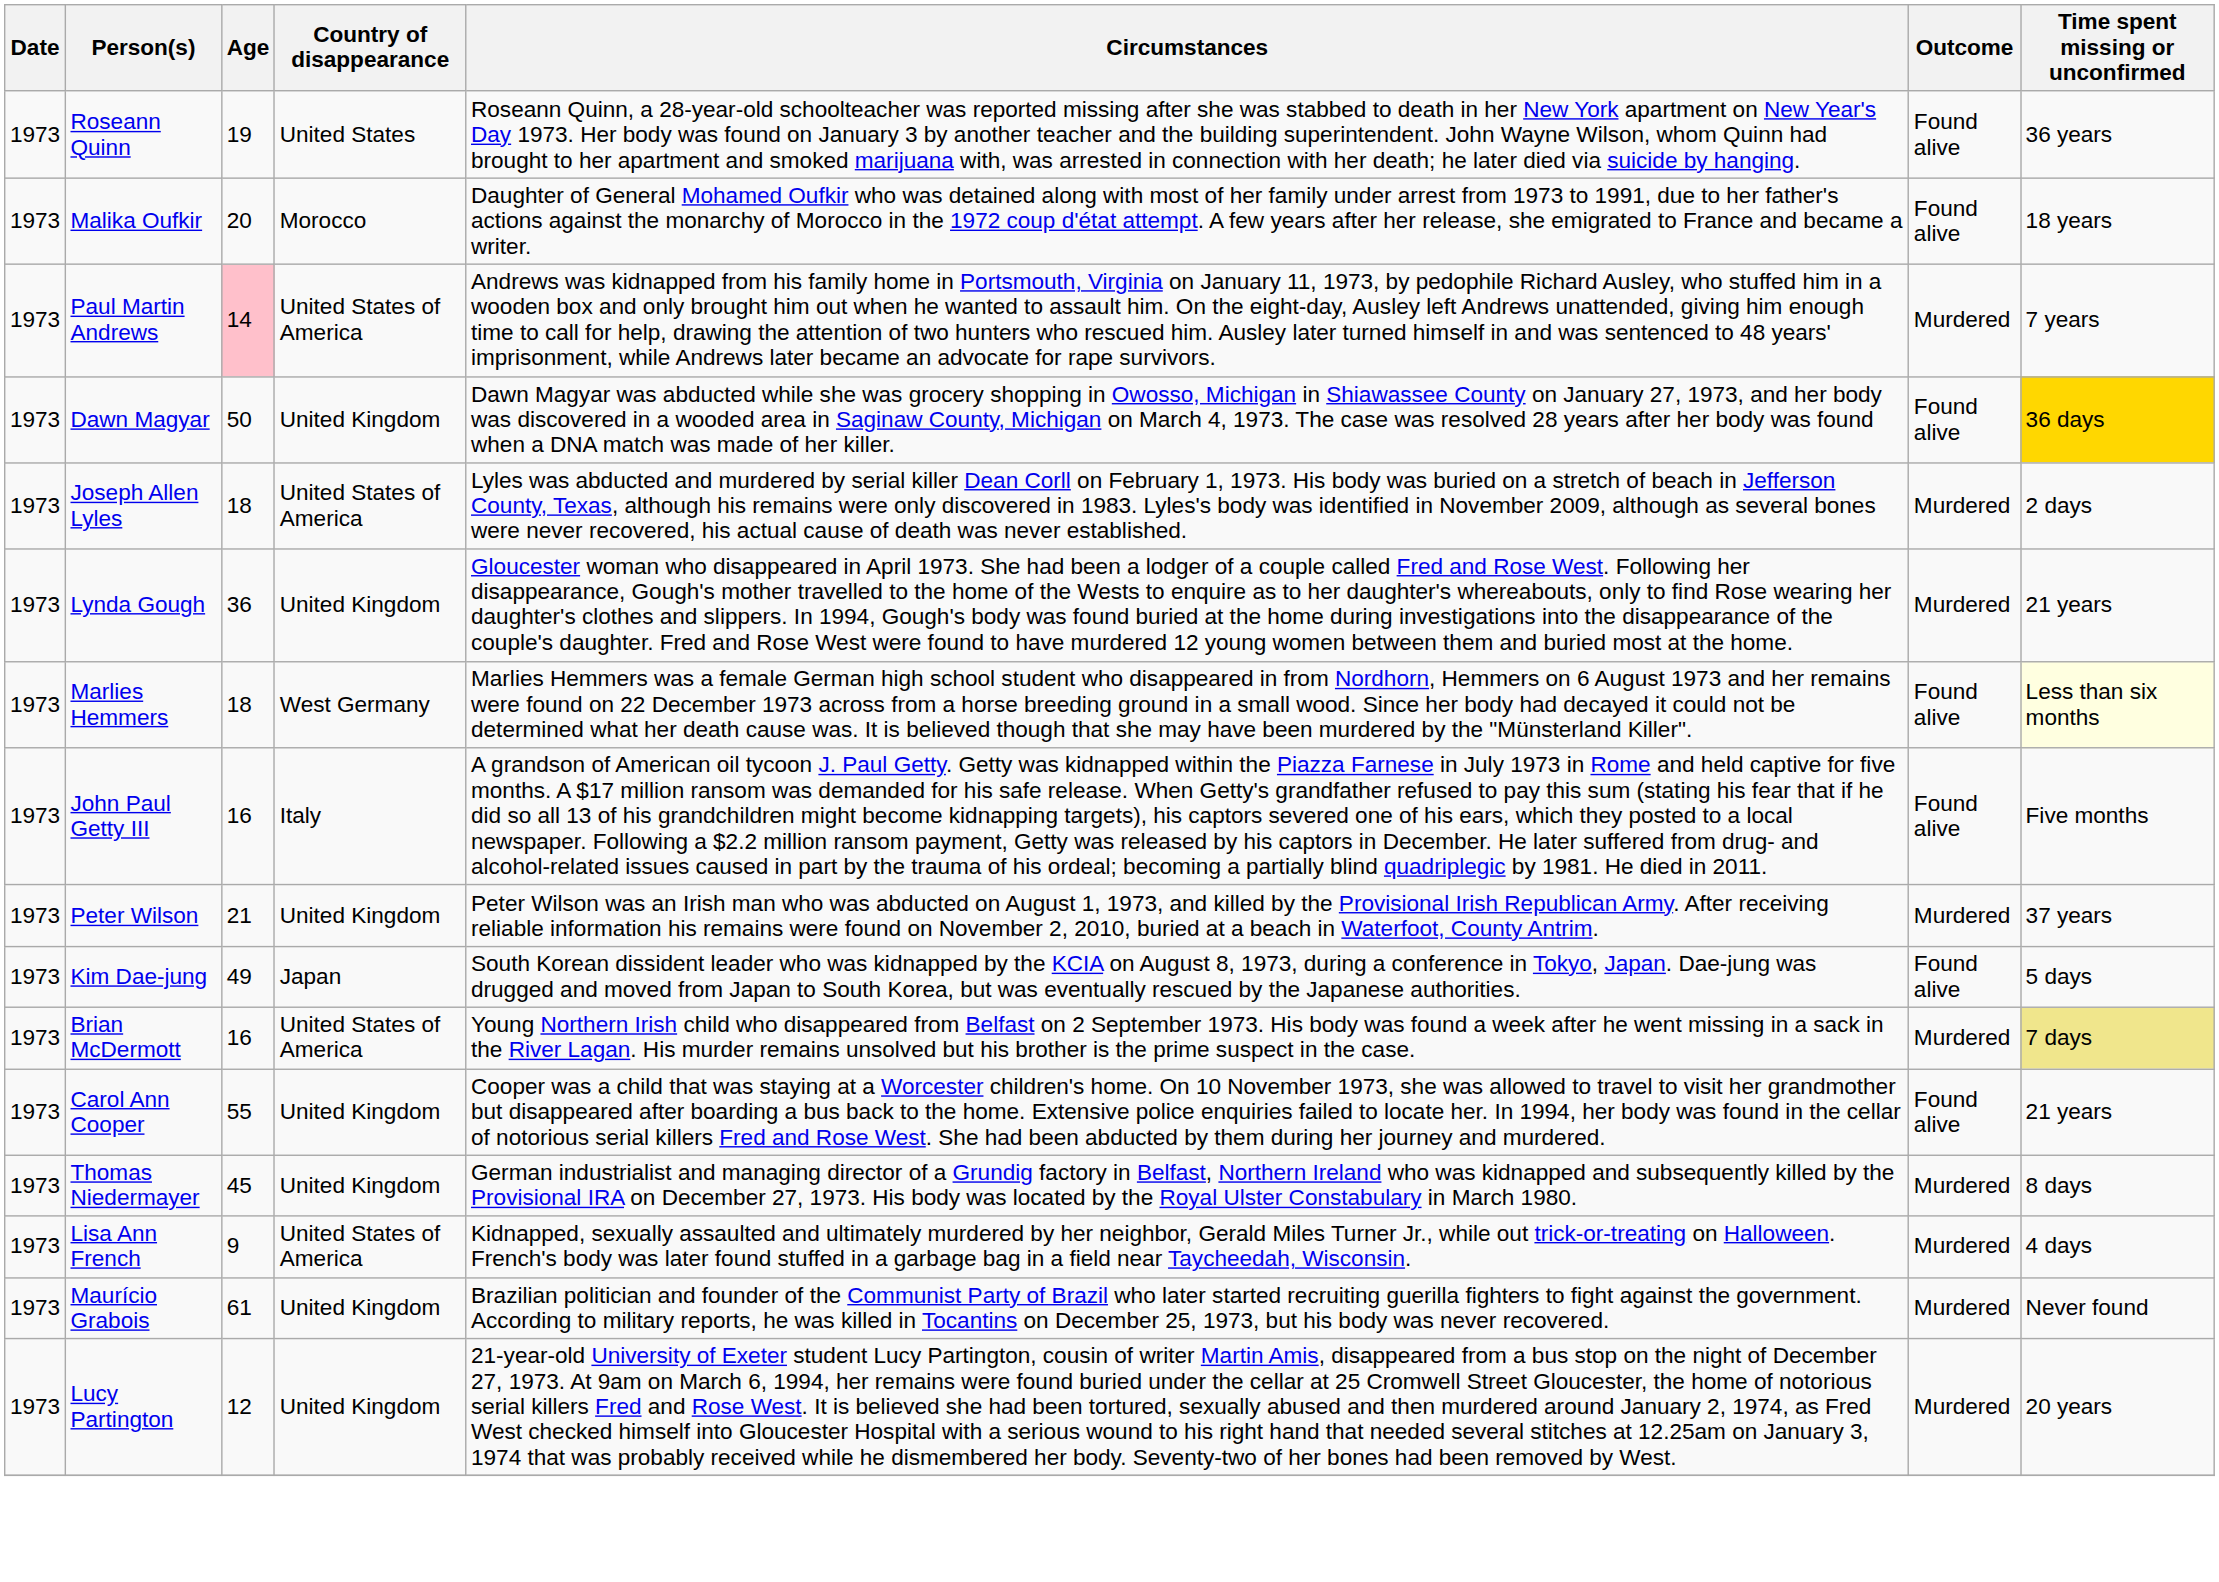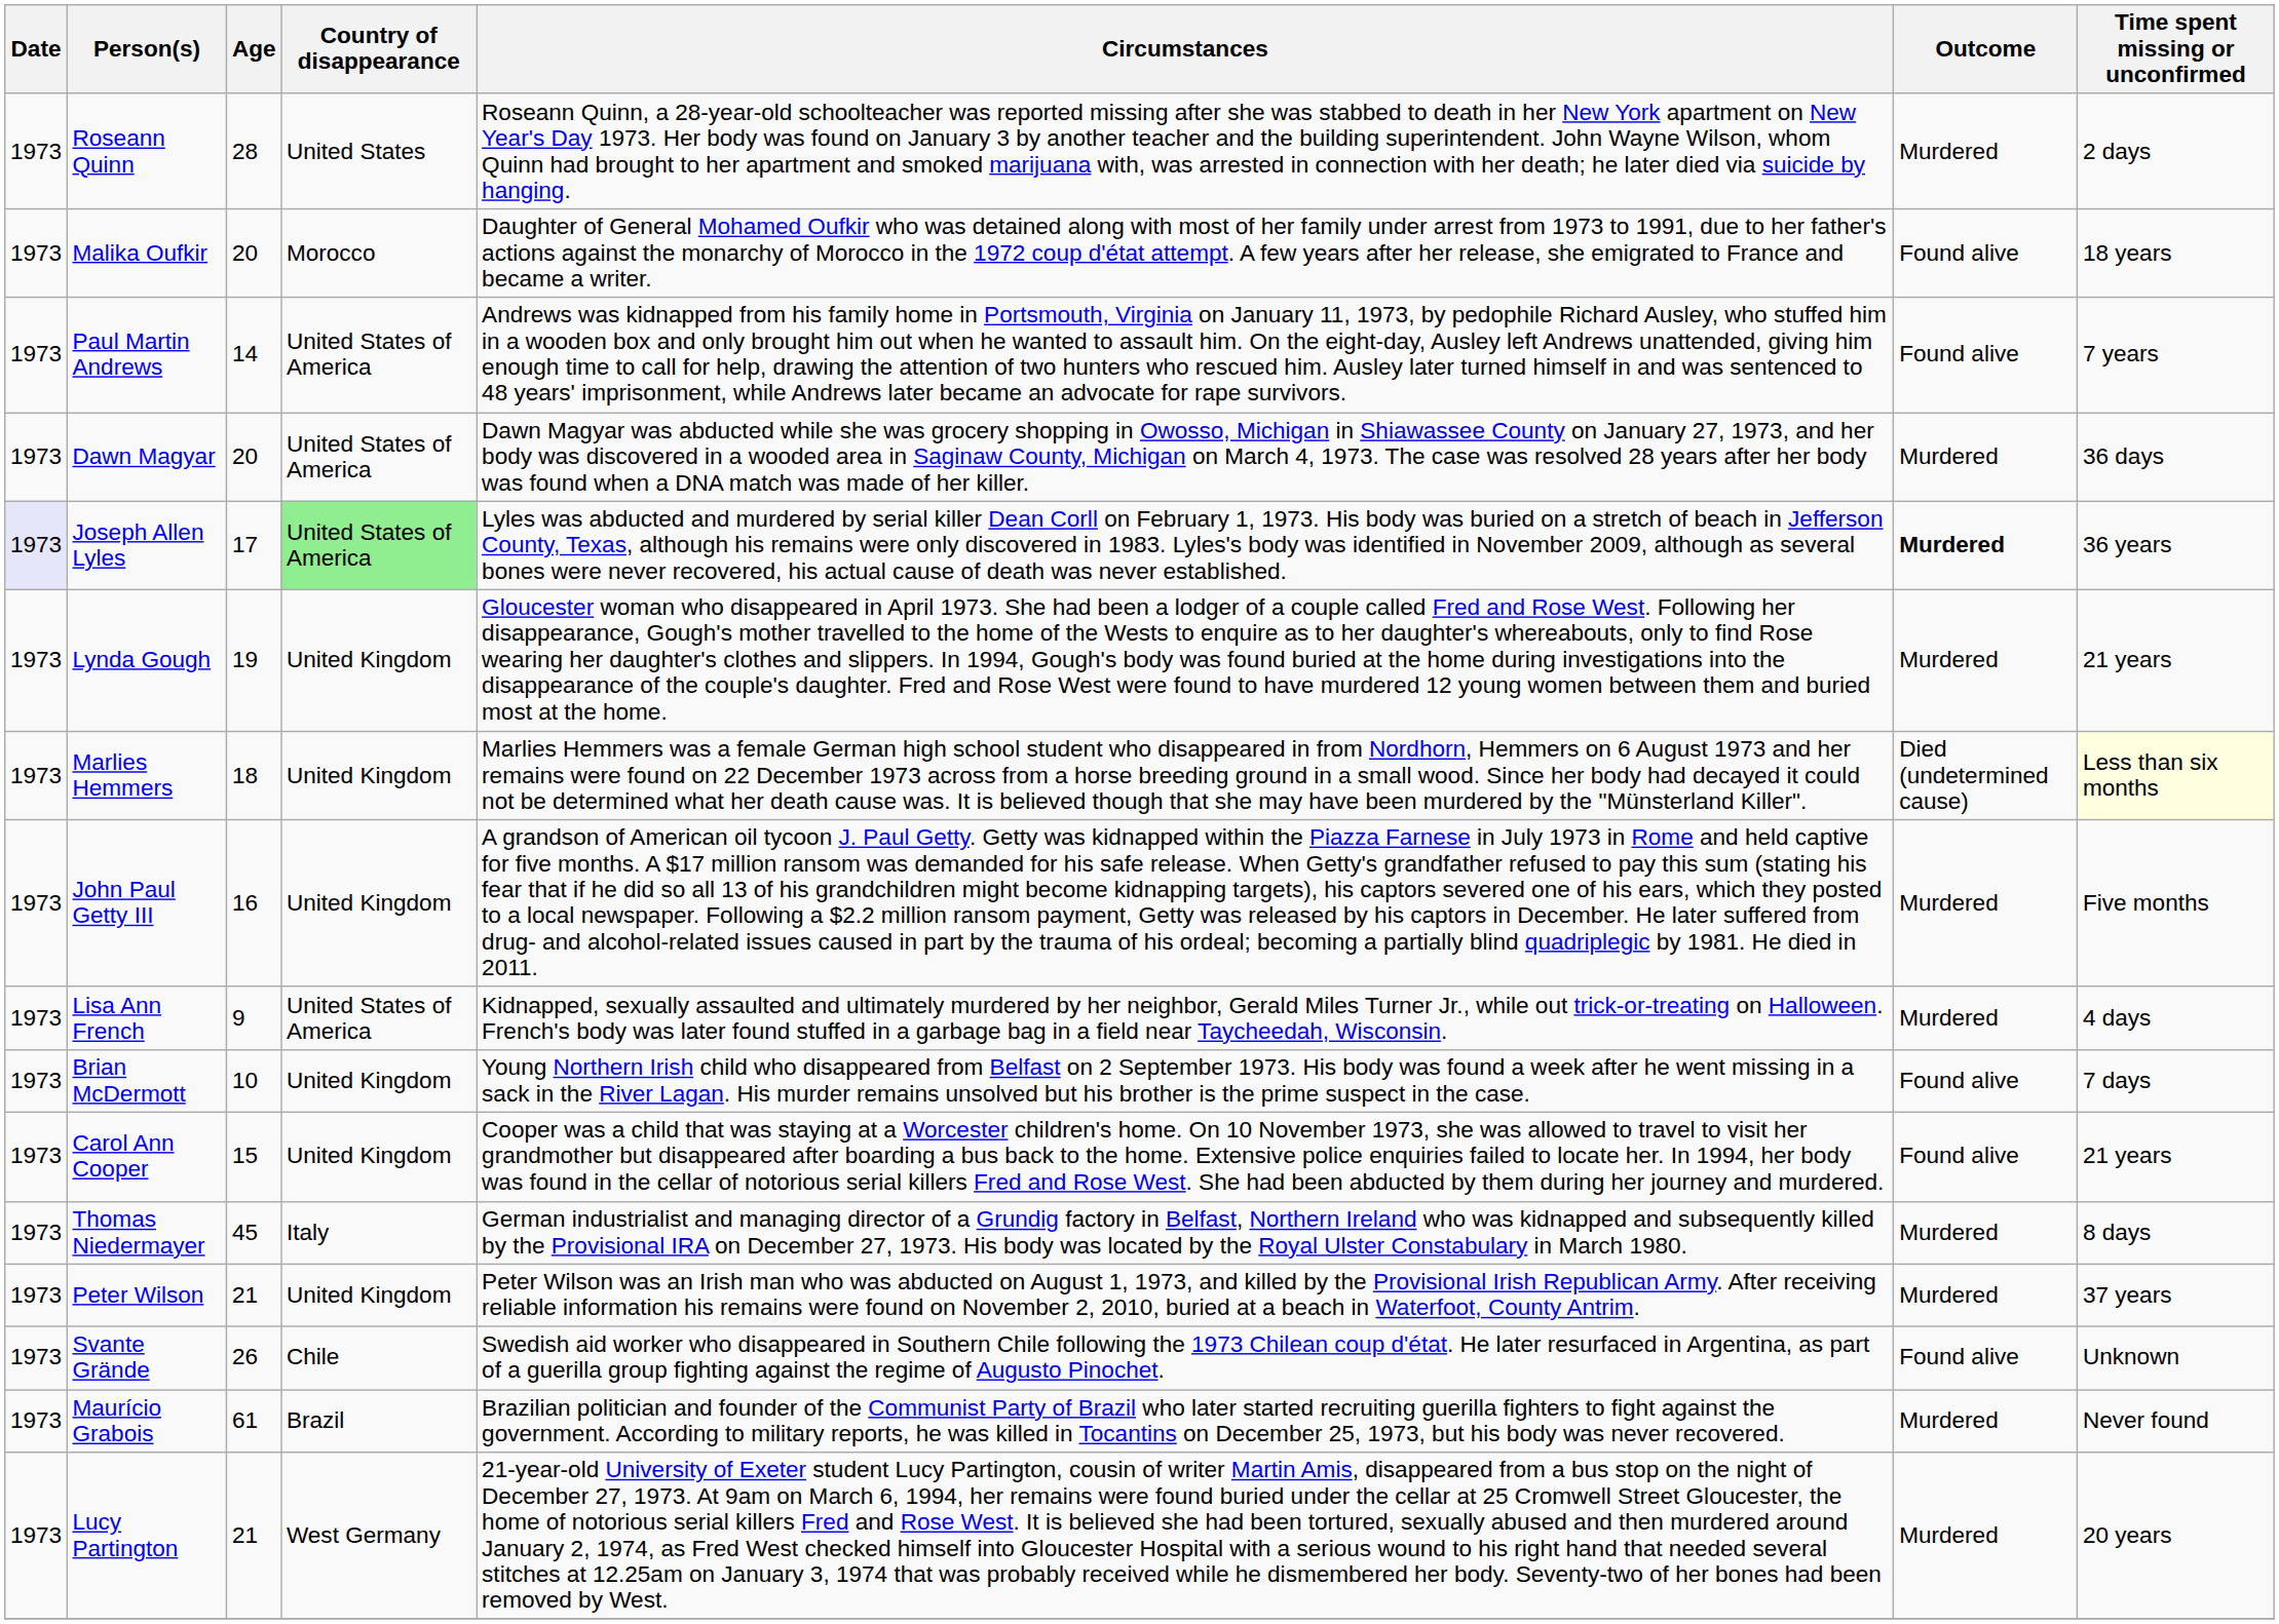Roseann Quinn | Age: 19 -> 28
Roseann Quinn | Outcome: Found alive -> Murdered
Roseann Quinn | Time spent missing or unconfirmed: 36 years -> 2 days
Paul Martin Andrews | Age: pink background -> no background
Paul Martin Andrews | Outcome: Murdered -> Found alive
Dawn Magyar | Age: 50 -> 20
Dawn Magyar | Country of disappearance: United Kingdom -> United States of America
Dawn Magyar | Outcome: Found alive -> Murdered
Dawn Magyar | Time spent missing or unconfirmed: gold background -> no background
Joseph Allen Lyles | Date: no background -> lavender background
Joseph Allen Lyles | Age: 18 -> 17
Joseph Allen Lyles | Country of disappearance: no background -> lightgreen background
Joseph Allen Lyles | Outcome: normal -> bold
Joseph Allen Lyles | Time spent missing or unconfirmed: 2 days -> 36 years
Lynda Gough | Age: 36 -> 19
Marlies Hemmers | Country of disappearance: West Germany -> United Kingdom
Marlies Hemmers | Outcome: Found alive -> Died (undetermined cause)
John Paul Getty III | Country of disappearance: Italy -> United Kingdom
John Paul Getty III | Outcome: Found alive -> Murdered
rows swapped: Peter Wilson <-> Lisa Ann French
- row: 1973 | Kim Dae-jung | 49 | Japan | South Korean dissident leader who was kidnapped by the KCIA on August 8, 1973, during a conference in Tokyo, Japan. Dae-jung was drugged and moved from Japan to South Korea, but was eventually rescued by the Japanese authorities. | Found alive | 5 days
Brian McDermott | Age: 16 -> 10
Brian McDermott | Country of disappearance: United States of America -> United Kingdom
Brian McDermott | Outcome: Murdered -> Found alive
Brian McDermott | Time spent missing or unconfirmed: khaki background -> no background
Carol Ann Cooper | Age: 55 -> 15
Thomas Niedermayer | Country of disappearance: United Kingdom -> Italy
+ row: 1973 | Svante Grände | 26 | Chile | Swedish aid worker who disappeared in Southern Chile following the 1973 Chilean coup d'état. He later resurfaced in Argentina, as part of a guerilla group fighting against the regime of Augusto Pinochet. | Found alive | Unknown
Maurício Grabois | Country of disappearance: United Kingdom -> Brazil
Lucy Partington | Age: 12 -> 21
Lucy Partington | Country of disappearance: United Kingdom -> West Germany
